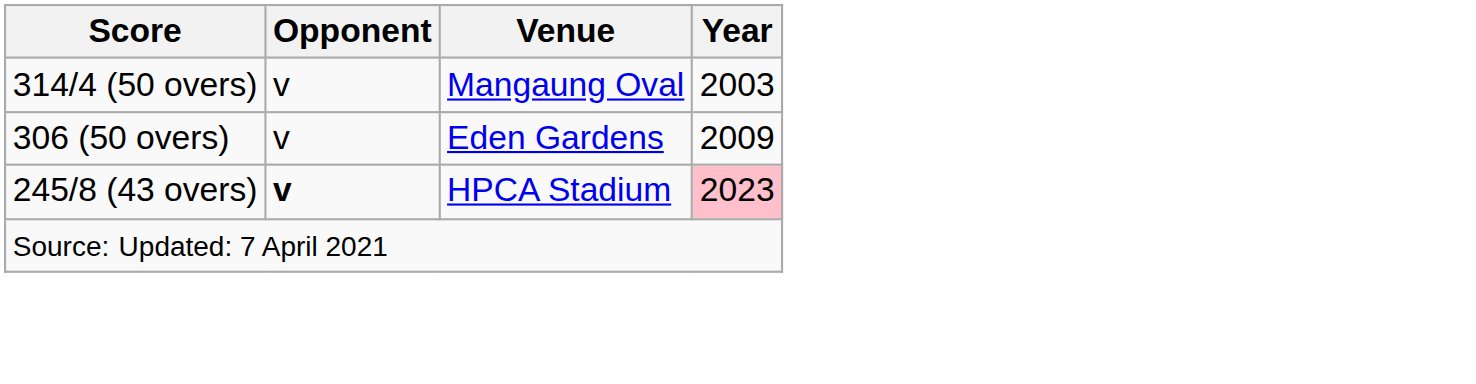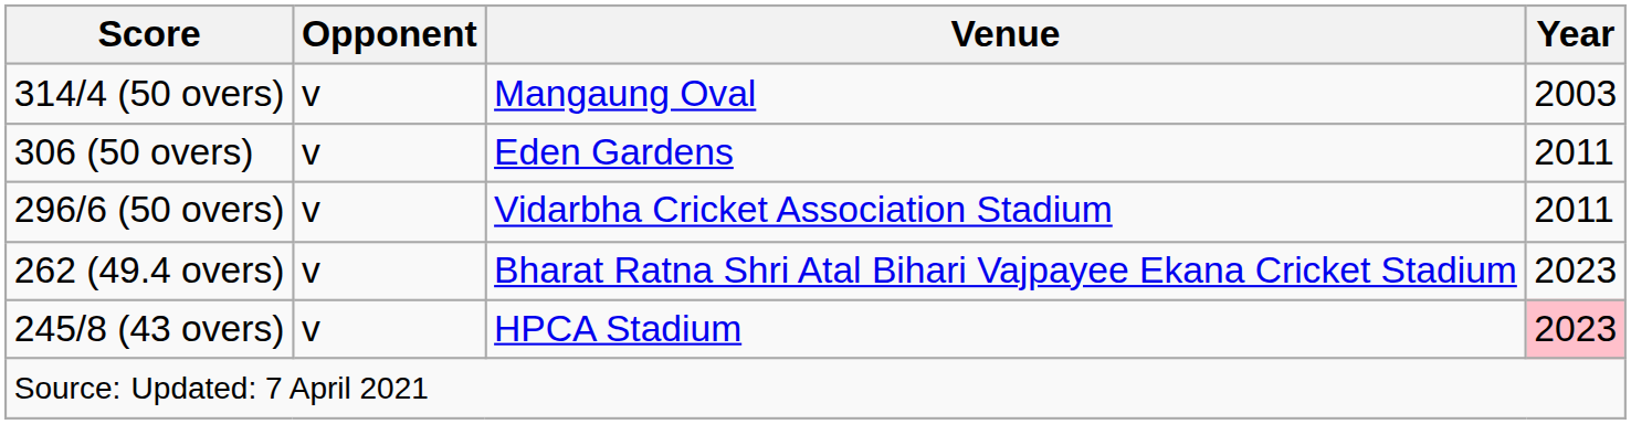306 (50 overs) | Year: 2009 -> 2011
+ row: 296/6 (50 overs) | v | Vidarbha Cricket Association Stadium | 2011
+ row: 262 (49.4 overs) | v | Bharat Ratna Shri Atal Bihari Vajpayee Ekana Cricket Stadium | 2023
245/8 (43 overs) | Opponent: bold -> normal
